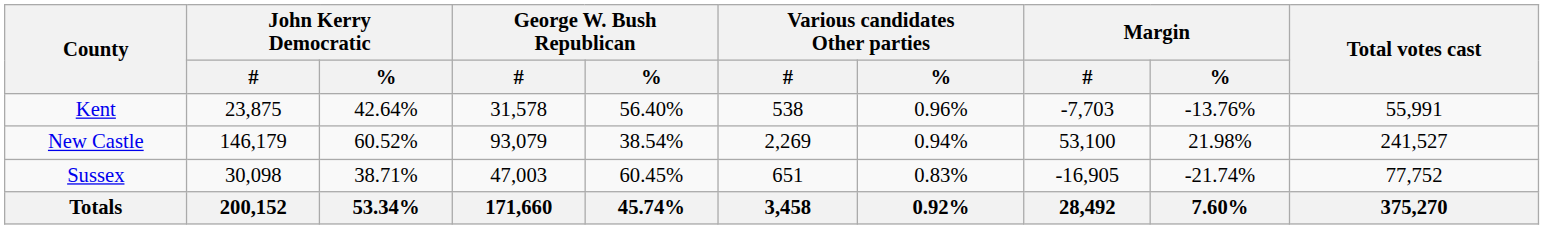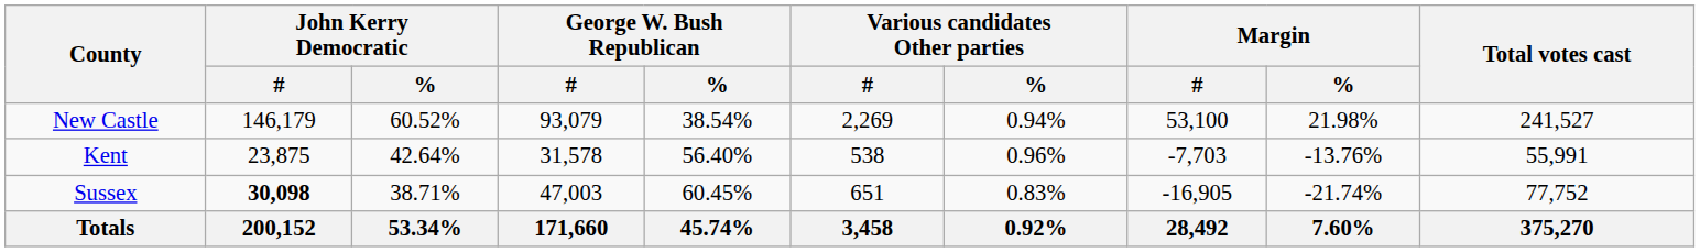rows swapped: Kent <-> New Castle
Sussex | John Kerry Democratic / #: normal -> bold
